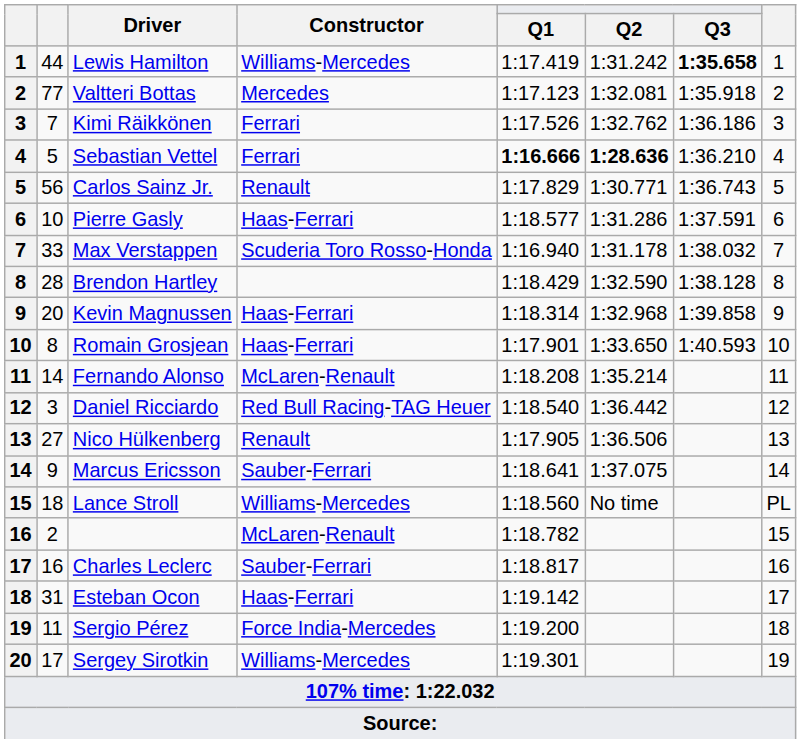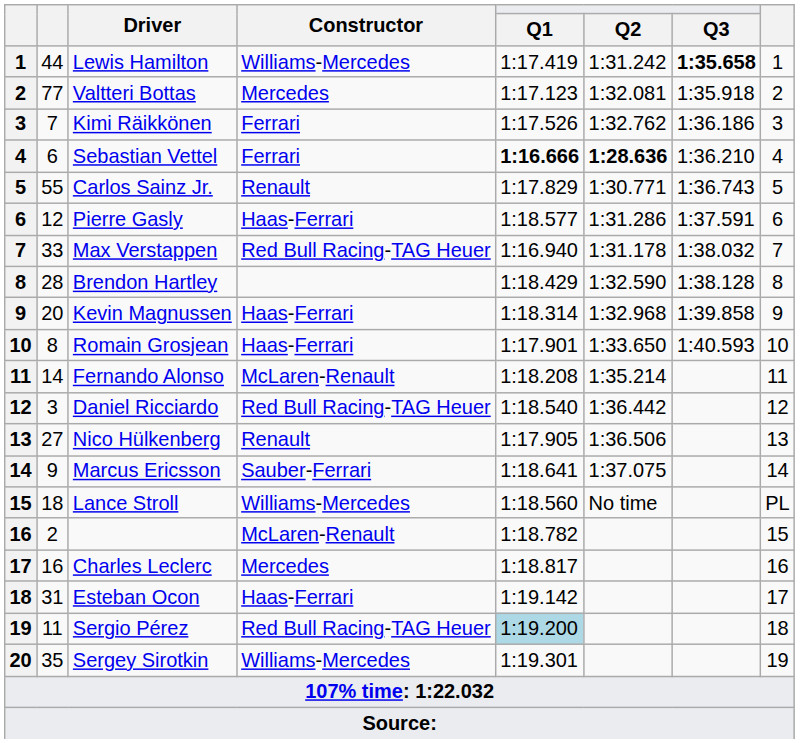Sebastian Vettel | column 2: 5 -> 6
Carlos Sainz Jr. | column 2: 56 -> 55
Pierre Gasly | column 2: 10 -> 12
Max Verstappen | Constructor: Scuderia Toro Rosso-Honda -> Red Bull Racing-TAG Heuer
Charles Leclerc | Constructor: Sauber-Ferrari -> Mercedes
Sergio Pérez | Constructor: Force India-Mercedes -> Red Bull Racing-TAG Heuer
Sergio Pérez | Q1: no background -> lightblue background
Sergey Sirotkin | column 2: 17 -> 35
